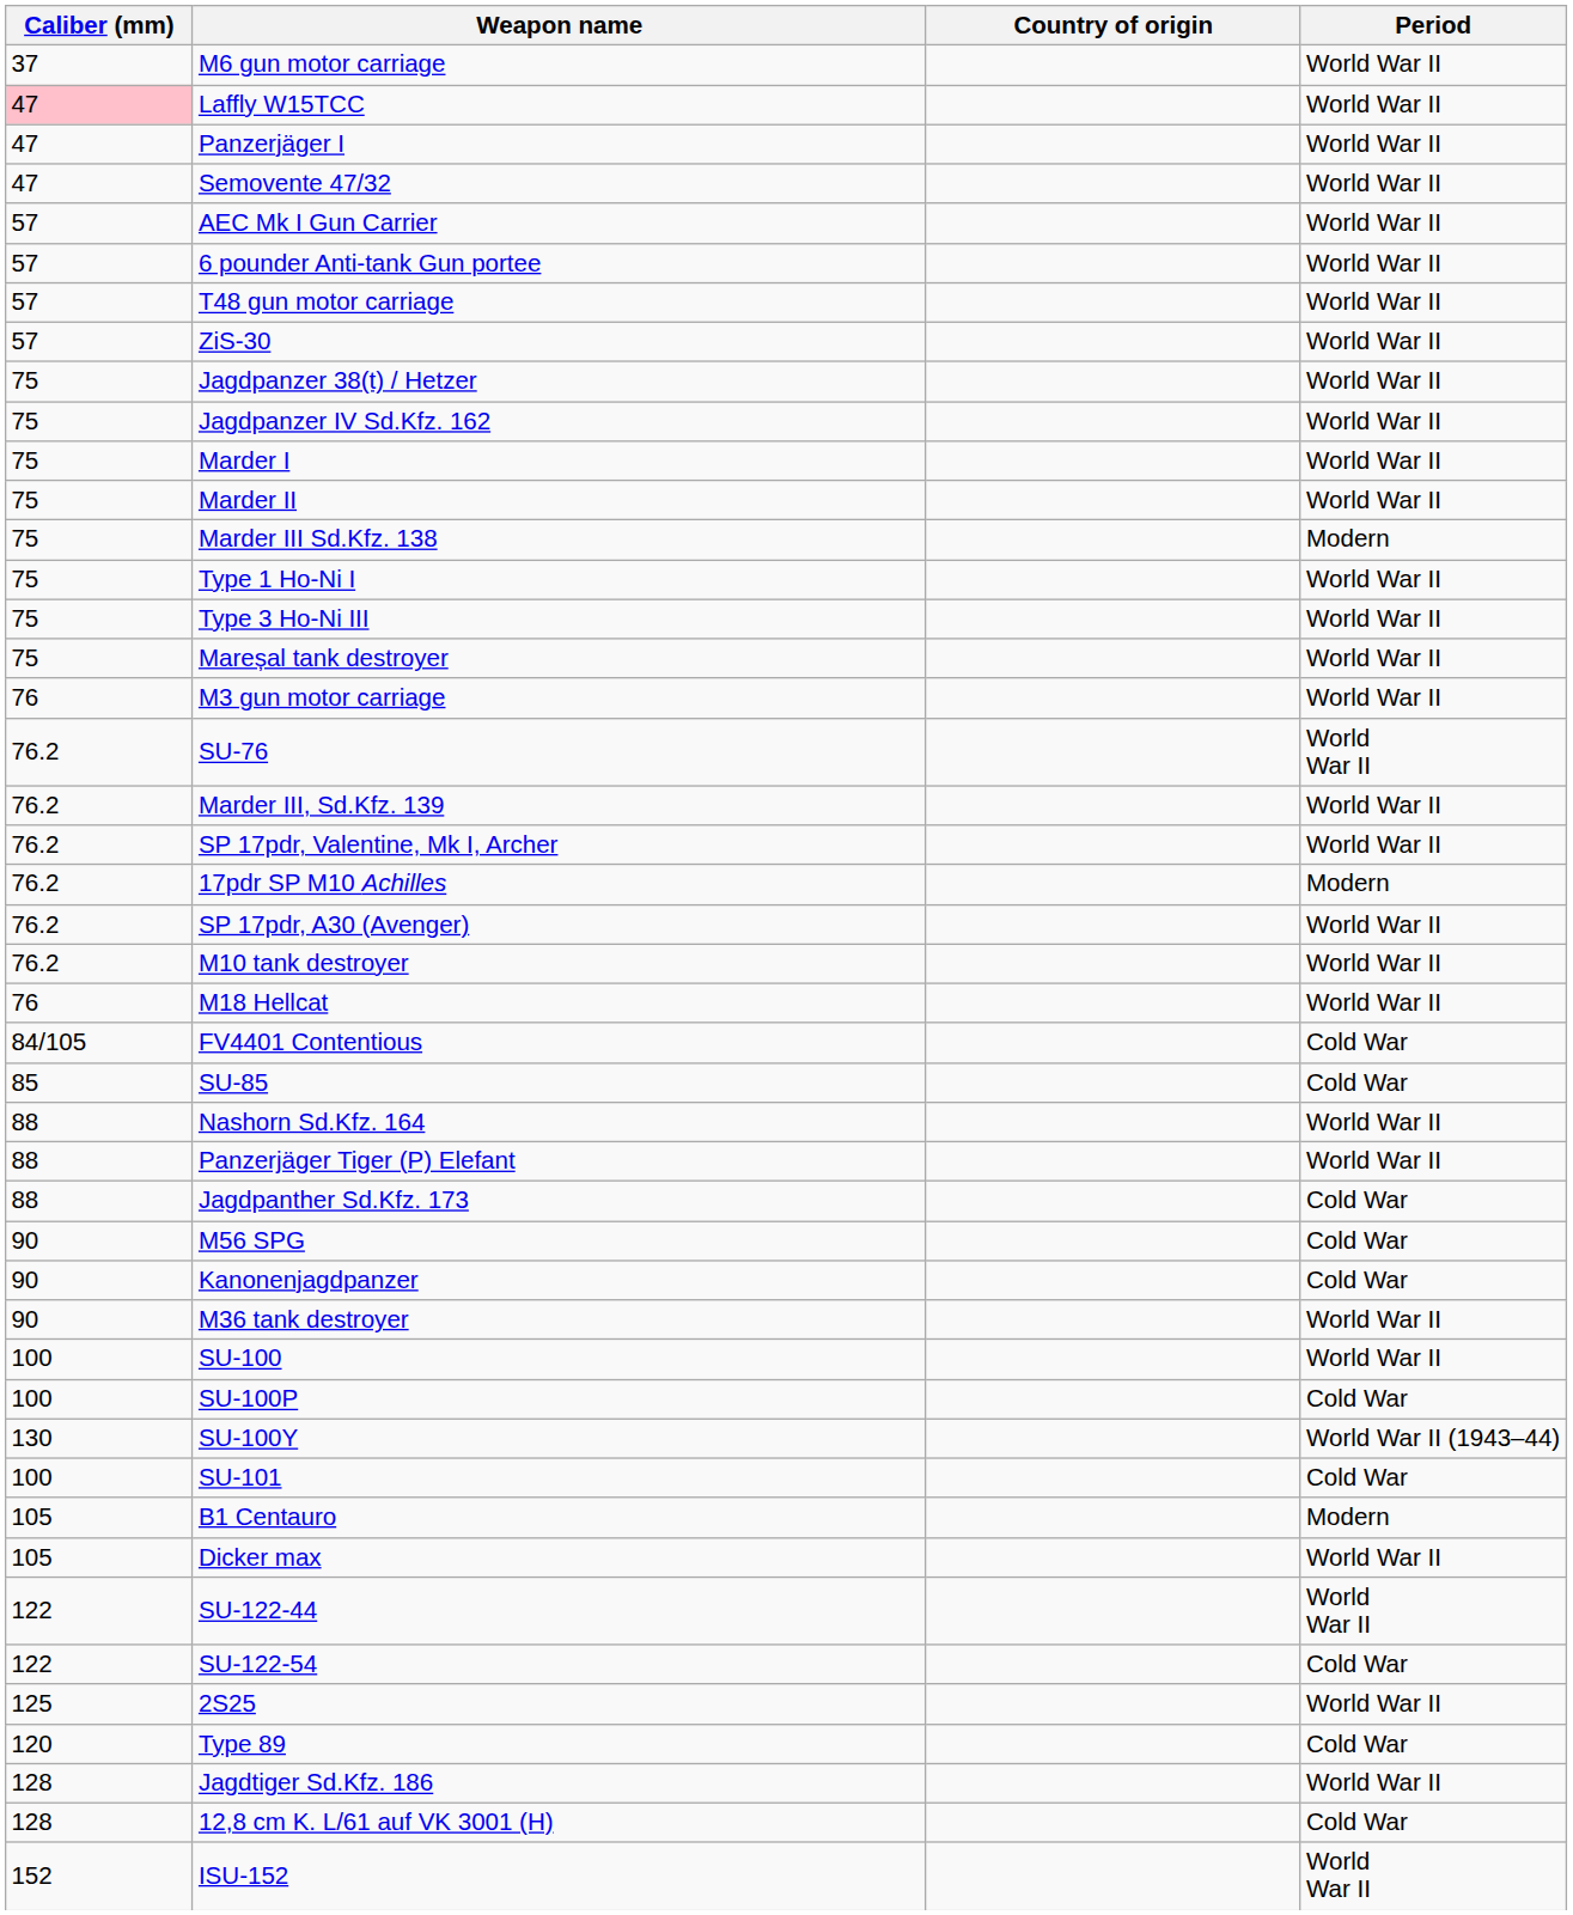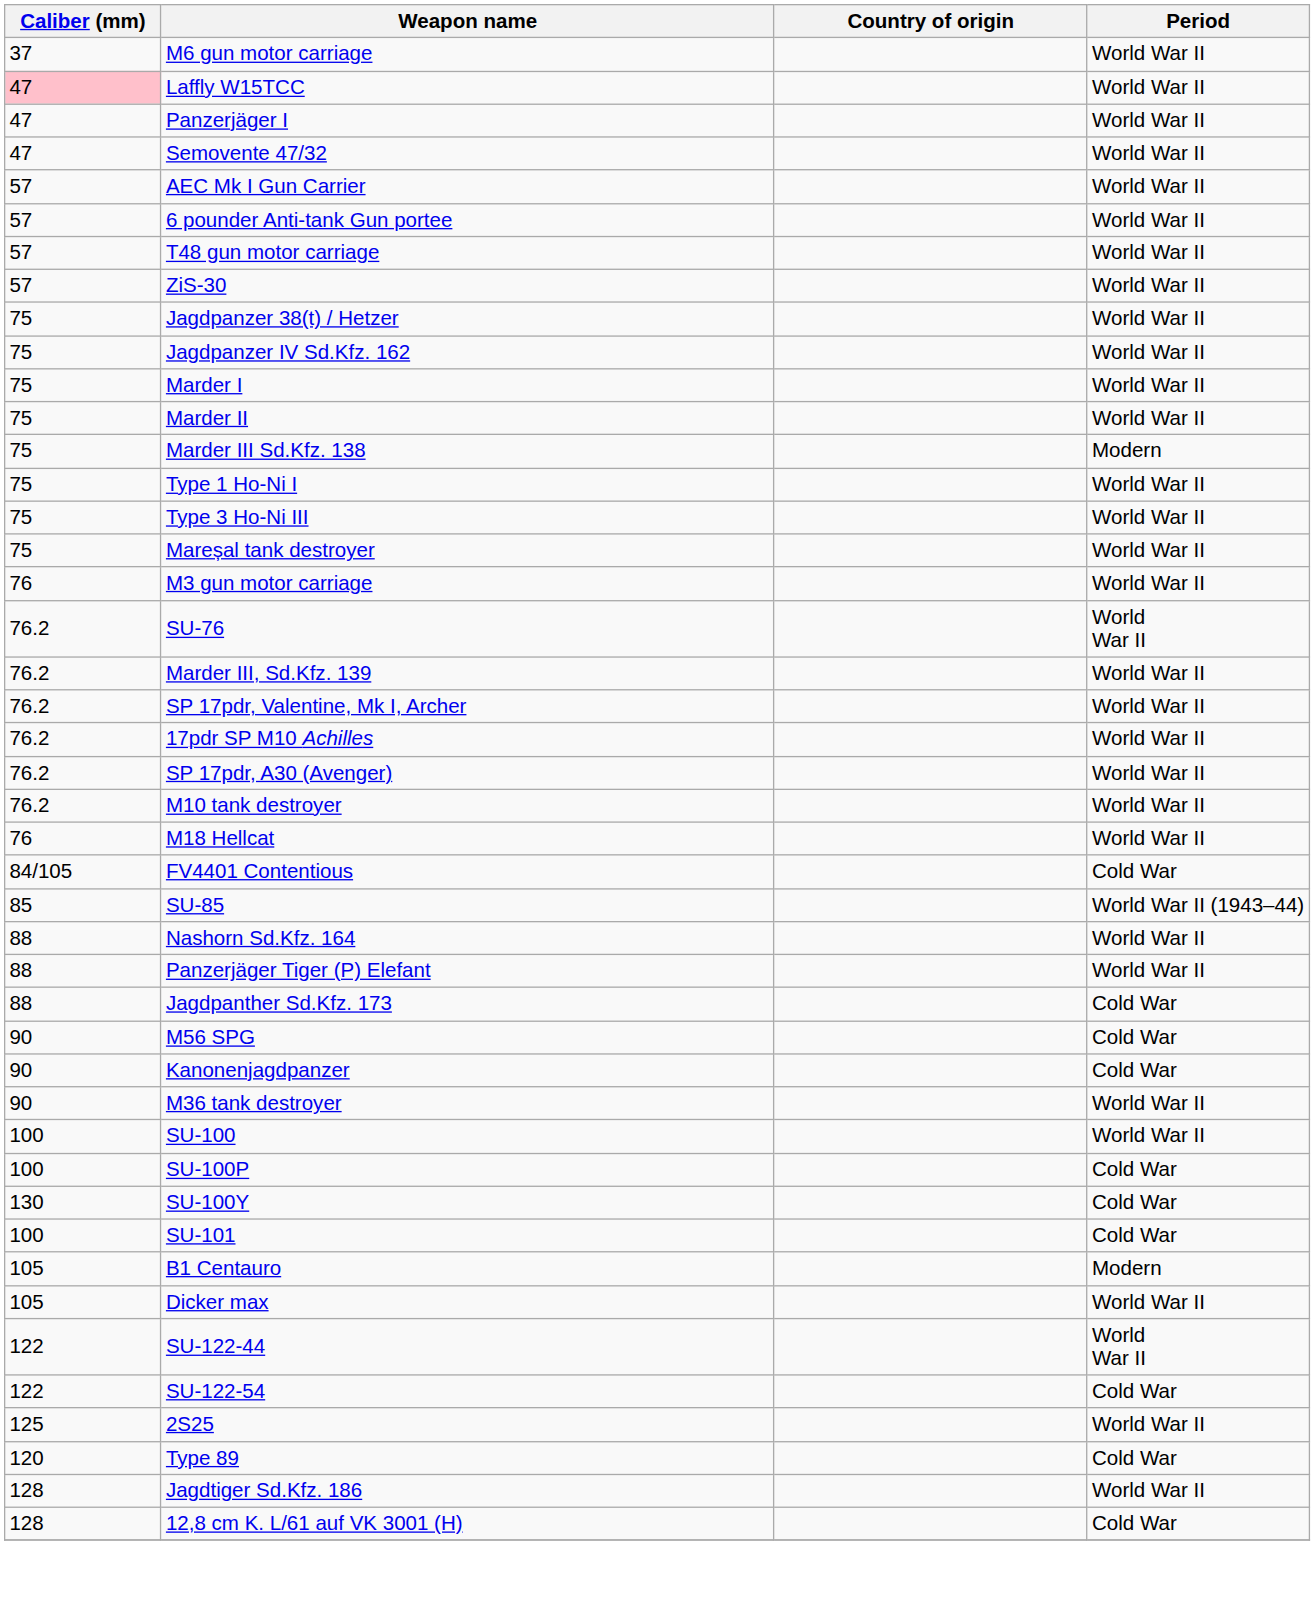17pdr SP M10 Achilles | Period: Modern -> World War II
SU-85 | Period: Cold War -> World War II (1943–44)
SU-100Y | Period: World War II (1943–44) -> Cold War
- row: 152 | ISU-152 | World War II
